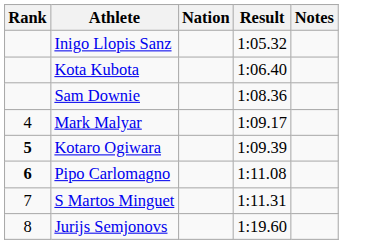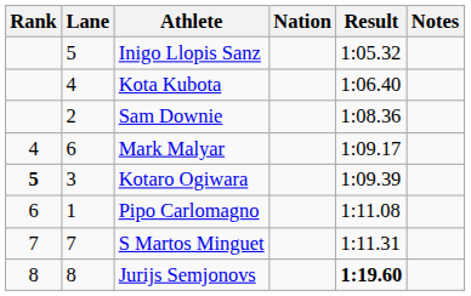+ column: Lane | 5 | 4 | 2 | 6 | 3 | 1 | 7 | 8
Pipo Carlomagno | Rank: bold -> normal
Jurijs Semjonovs | Result: normal -> bold
